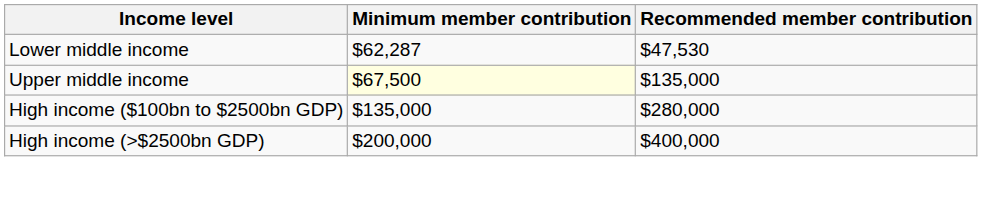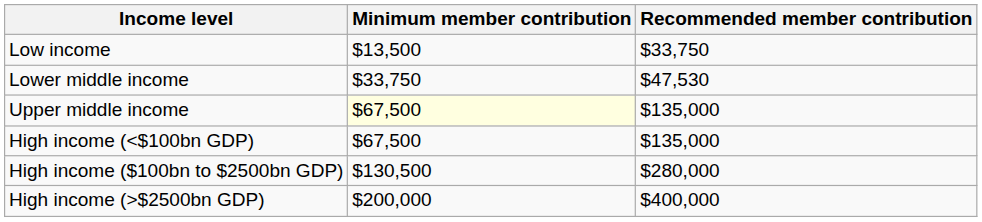+ row: Low income | $13,500 | $33,750
Lower middle income | Minimum member contribution: $62,287 -> $33,750
+ row: High income (<$100bn GDP) | $67,500 | $135,000
High income ($100bn to $2500bn GDP) | Minimum member contribution: $135,000 -> $130,500
